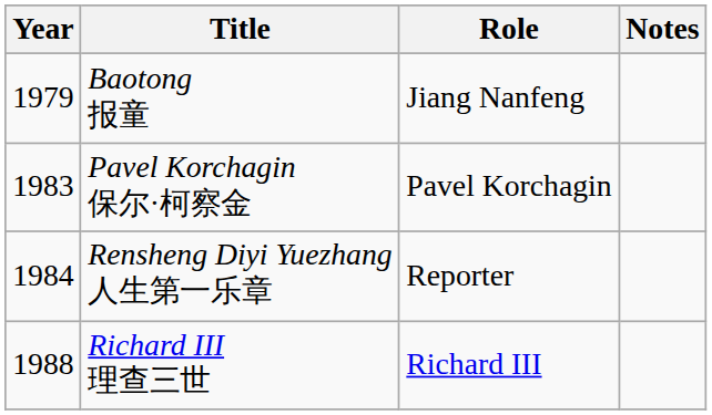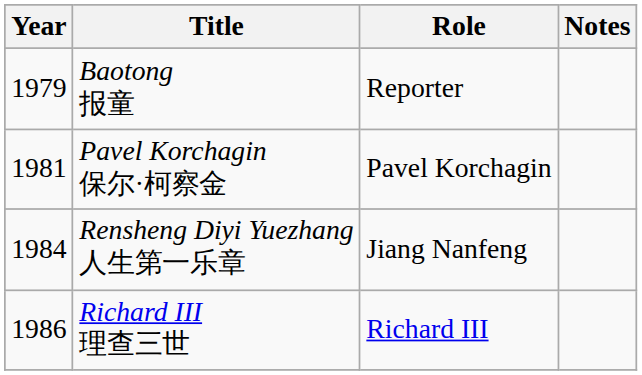Baotong 报童 | Role: Jiang Nanfeng -> Reporter
Pavel Korchagin 保尔·柯察金 | Year: 1983 -> 1981
Rensheng Diyi Yuezhang 人生第一乐章 | Role: Reporter -> Jiang Nanfeng
Richard III 理查三世 | Year: 1988 -> 1986
